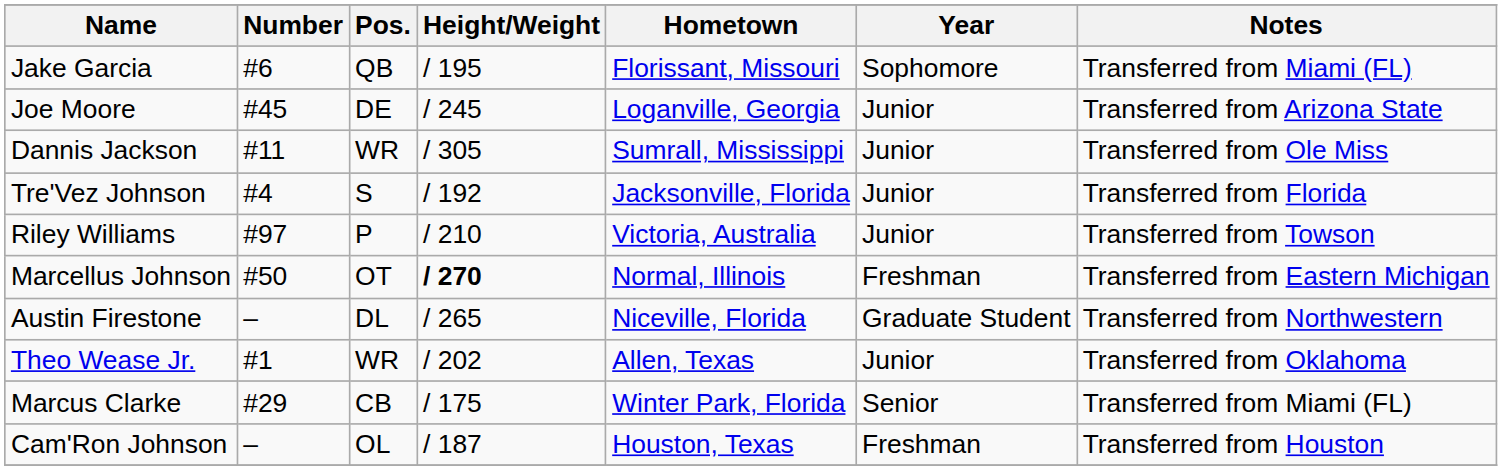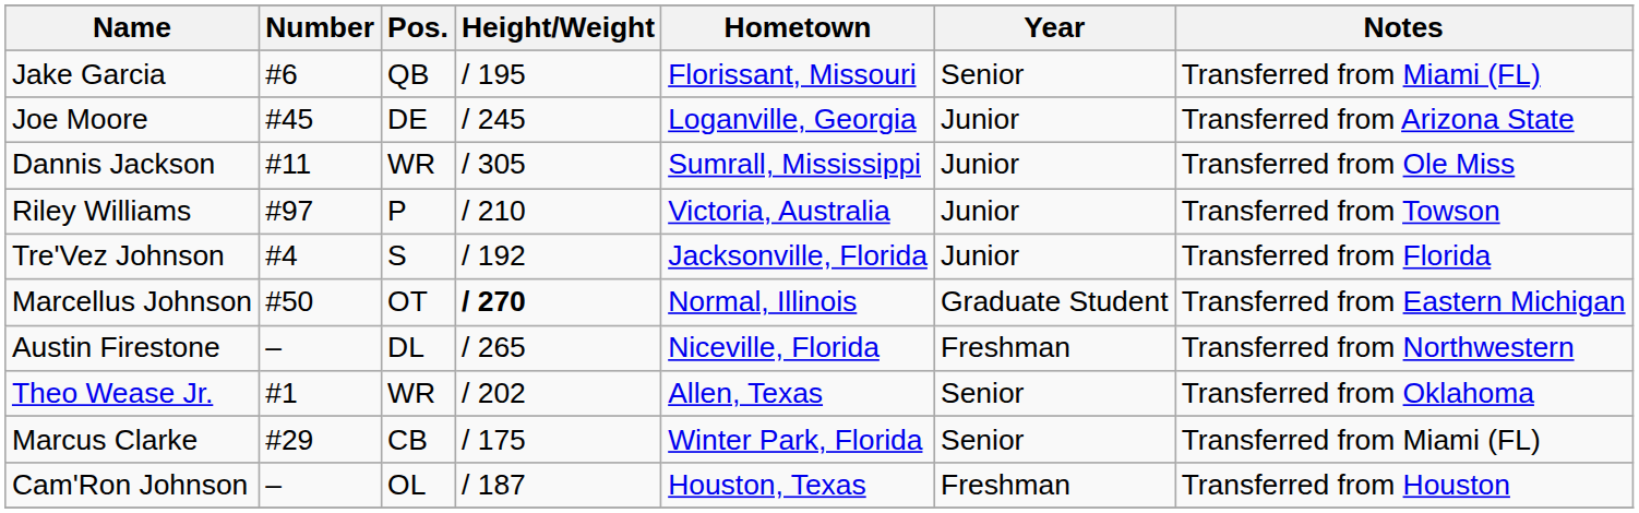Jake Garcia | Year: Sophomore -> Senior
rows swapped: Riley Williams <-> Tre'Vez Johnson
Marcellus Johnson | Year: Freshman -> Graduate Student
Austin Firestone | Year: Graduate Student -> Freshman
Theo Wease Jr. | Year: Junior -> Senior
